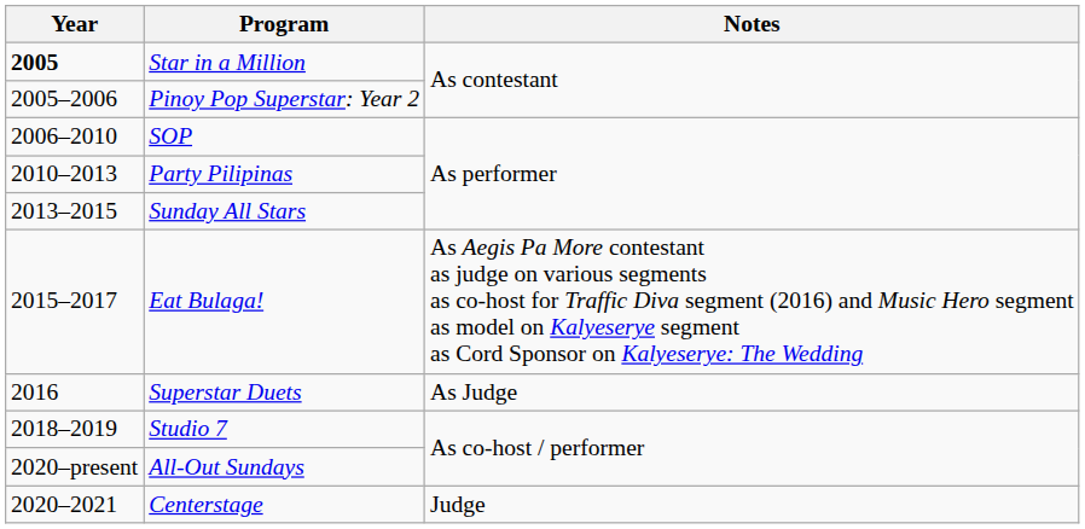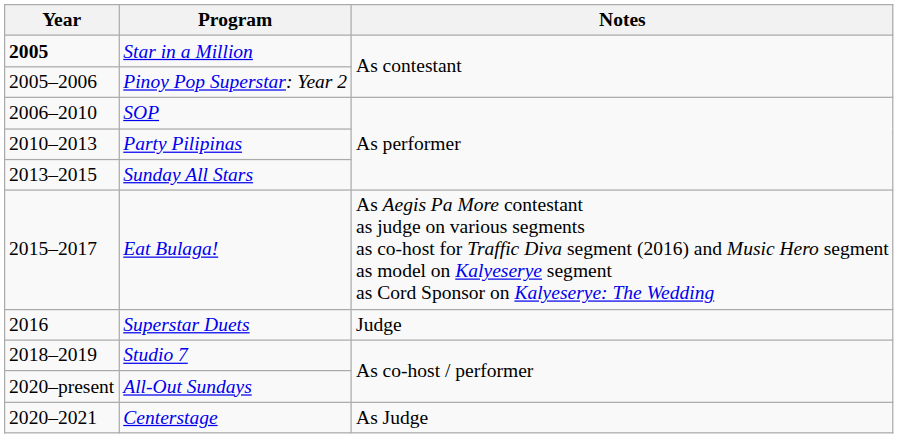Superstar Duets | Notes: As Judge -> Judge
Centerstage | Notes: Judge -> As Judge
